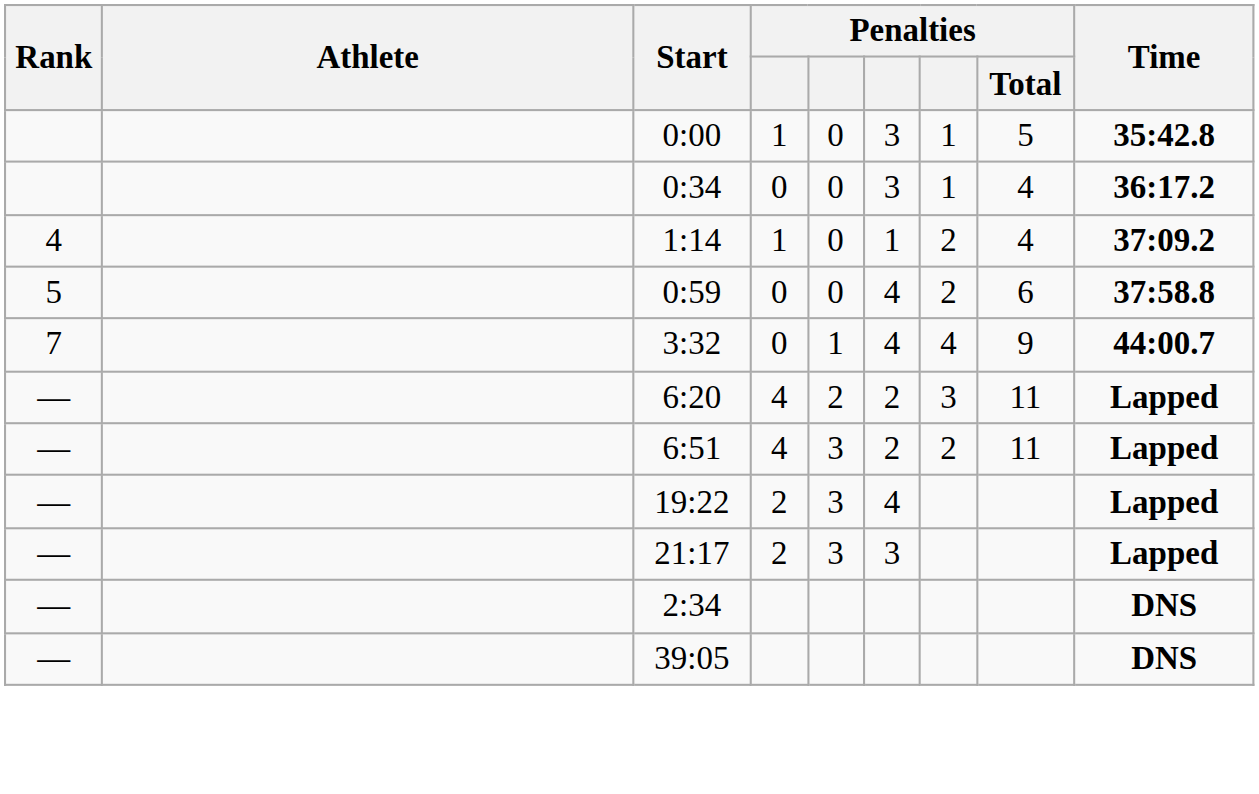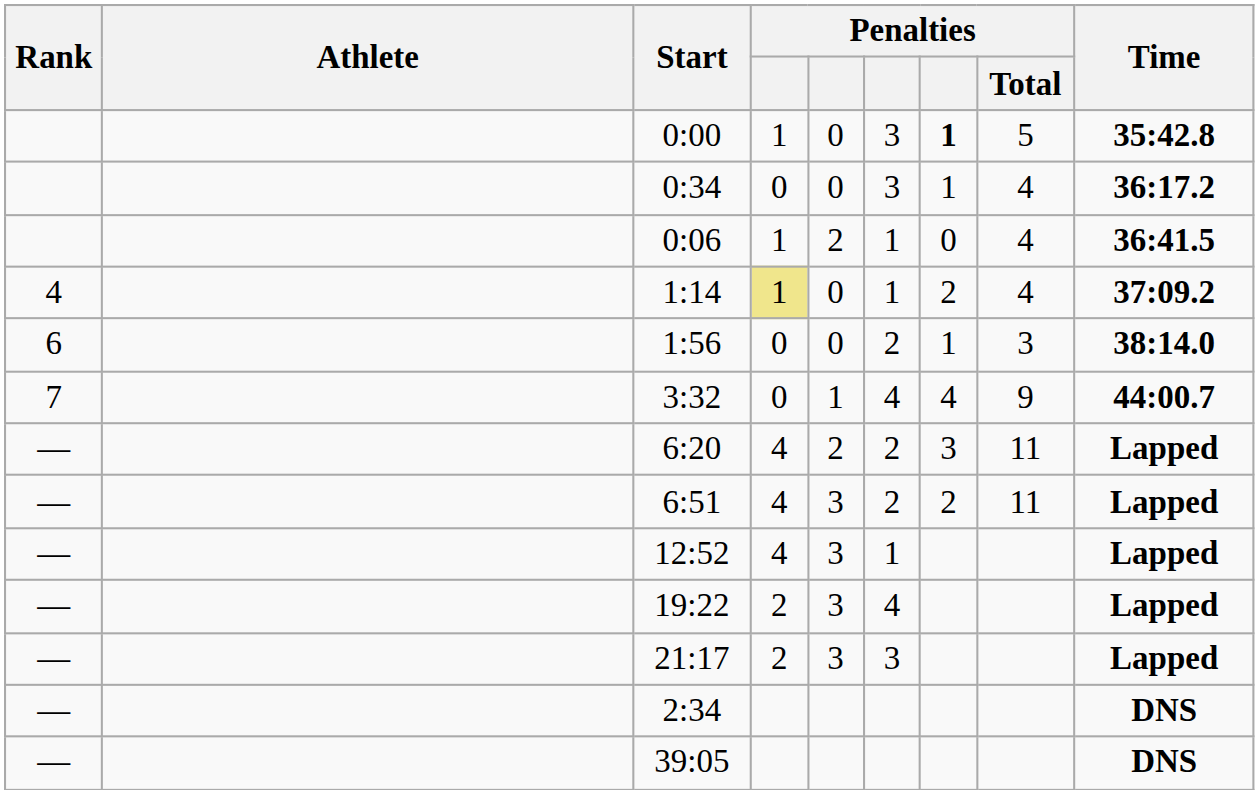0:00 | column 7: normal -> bold
+ row: 0:06 | 1 | 2 | 1 | 0 | 4 | 36:41.5
1:14 | column 4: no background -> khaki background
- row: 5 | 0:59 | 0 | 0 | 4 | 2 | 6 | 37:58.8
+ row: 6 | 1:56 | 0 | 0 | 2 | 1 | 3 | 38:14.0
+ row: — | 12:52 | 4 | 3 | 1 | Lapped
